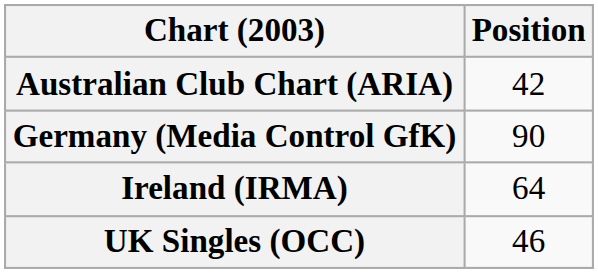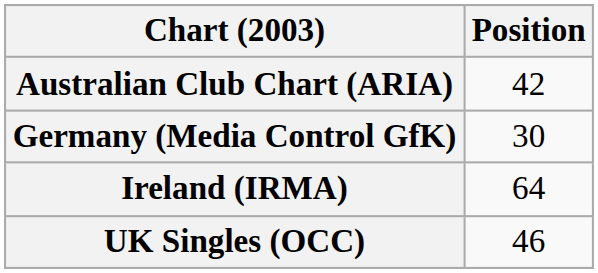Germany (Media Control GfK) | Position: 90 -> 30
